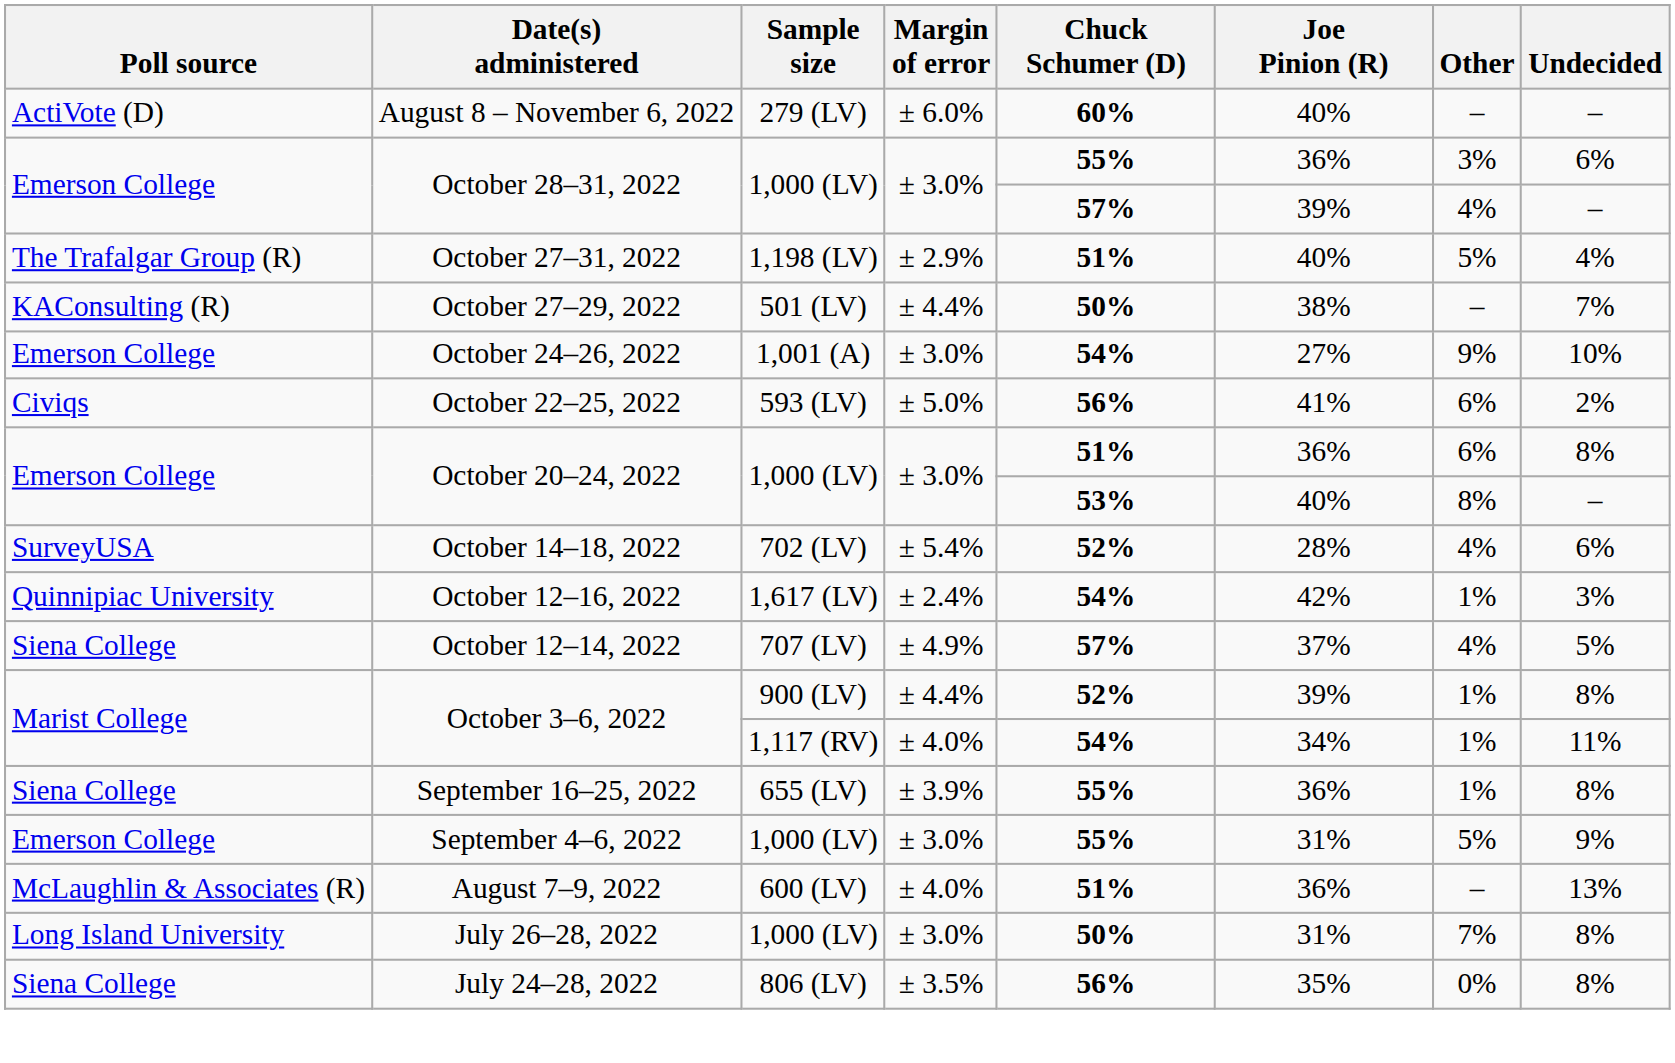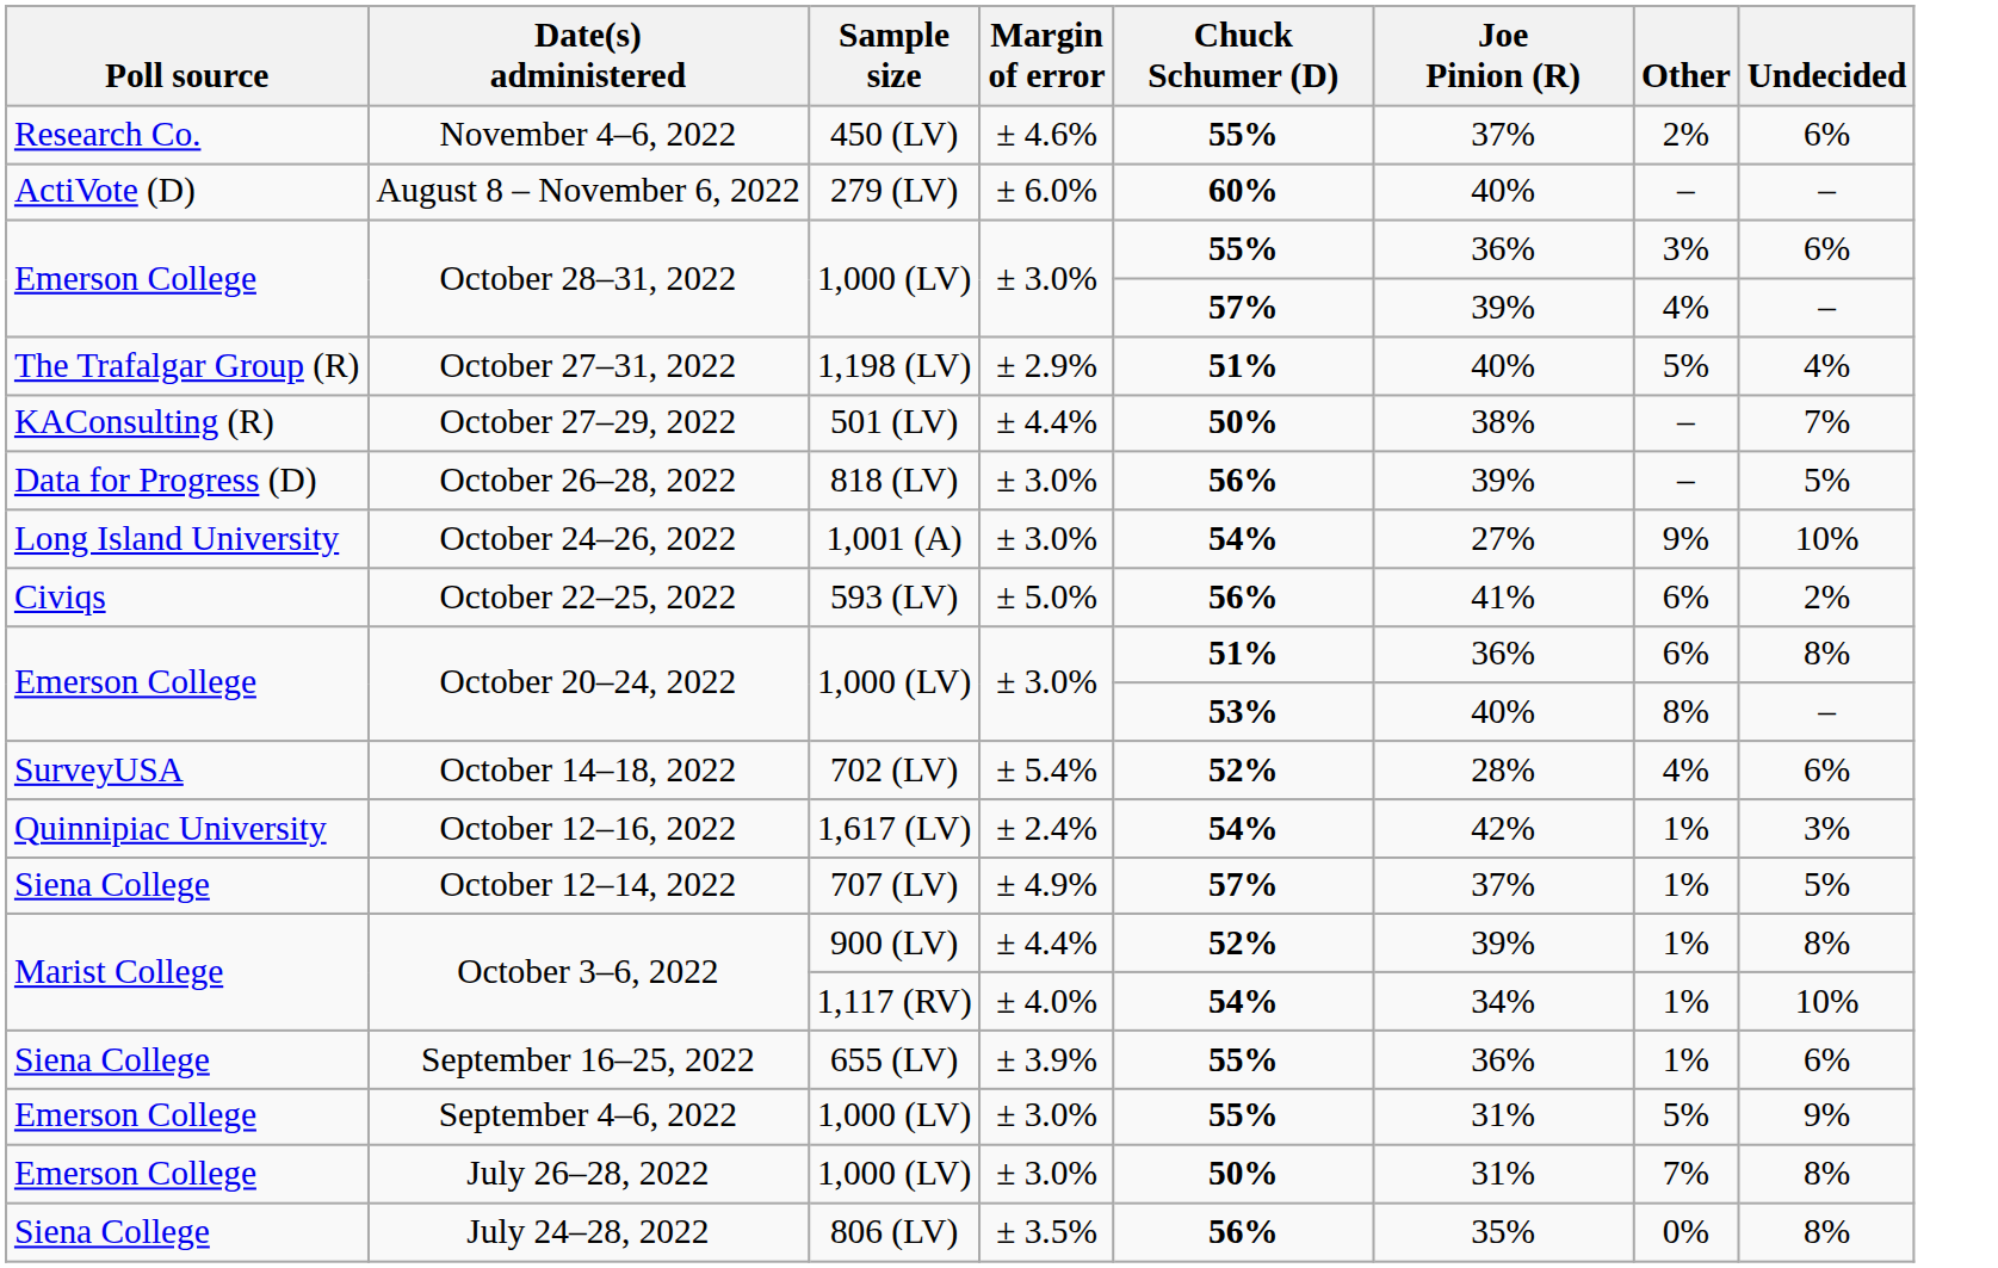+ row: Research Co. | November 4–6, 2022 | 450 (LV) | ± 4.6% | 55% | 37% | 2% | 6%
+ row: Data for Progress (D) | October 26–28, 2022 | 818 (LV) | ± 3.0% | 56% | 39% | – | 5%
October 24–26, 2022 | Poll source: Emerson College -> Long Island University
October 12–14, 2022 | Other: 4% -> 1%
October 3–6, 2022 / 1,117 (RV) | Undecided: 11% -> 10%
September 16–25, 2022 | Undecided: 8% -> 6%
- row: McLaughlin & Associates (R) | August 7–9, 2022 | 600 (LV) | ± 4.0% | 51% | 36% | – | 13%
July 26–28, 2022 | Poll source: Long Island University -> Emerson College
